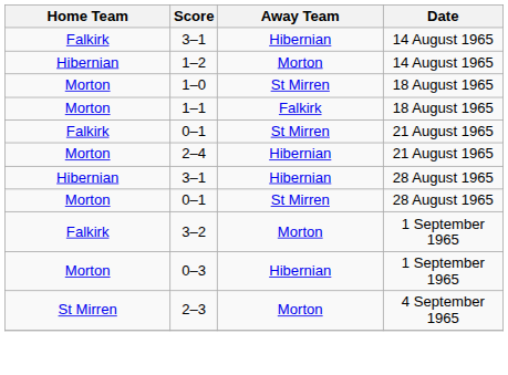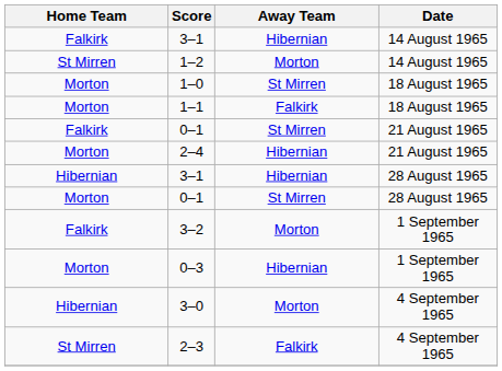1–2 | Home Team: Hibernian -> St Mirren
+ row: Hibernian | 3–0 | Morton | 4 September 1965
2–3 | Away Team: Morton -> Falkirk
